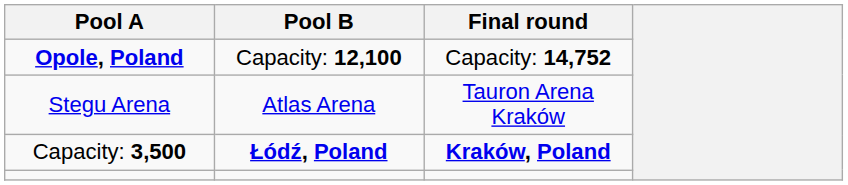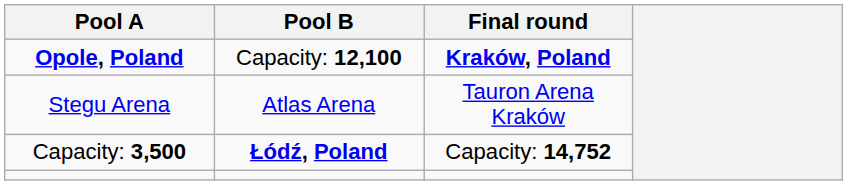Opole, Poland | Final round: Capacity: 14,752 -> Kraków, Poland
Capacity: 3,500 | Final round: Kraków, Poland -> Capacity: 14,752
